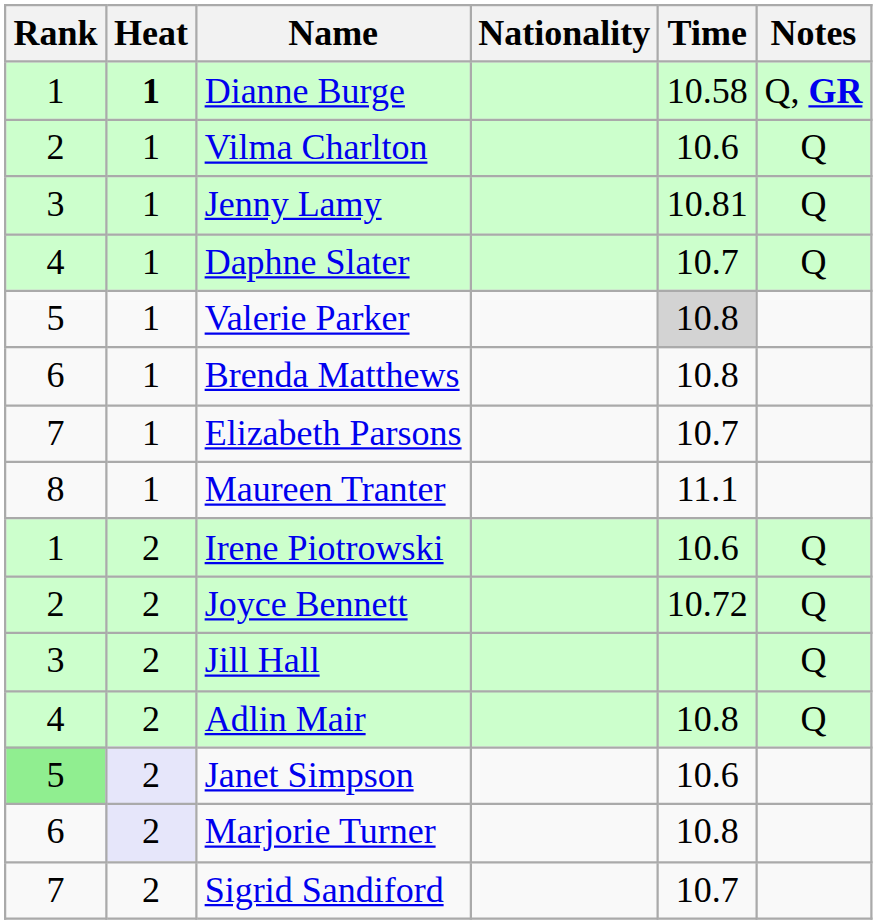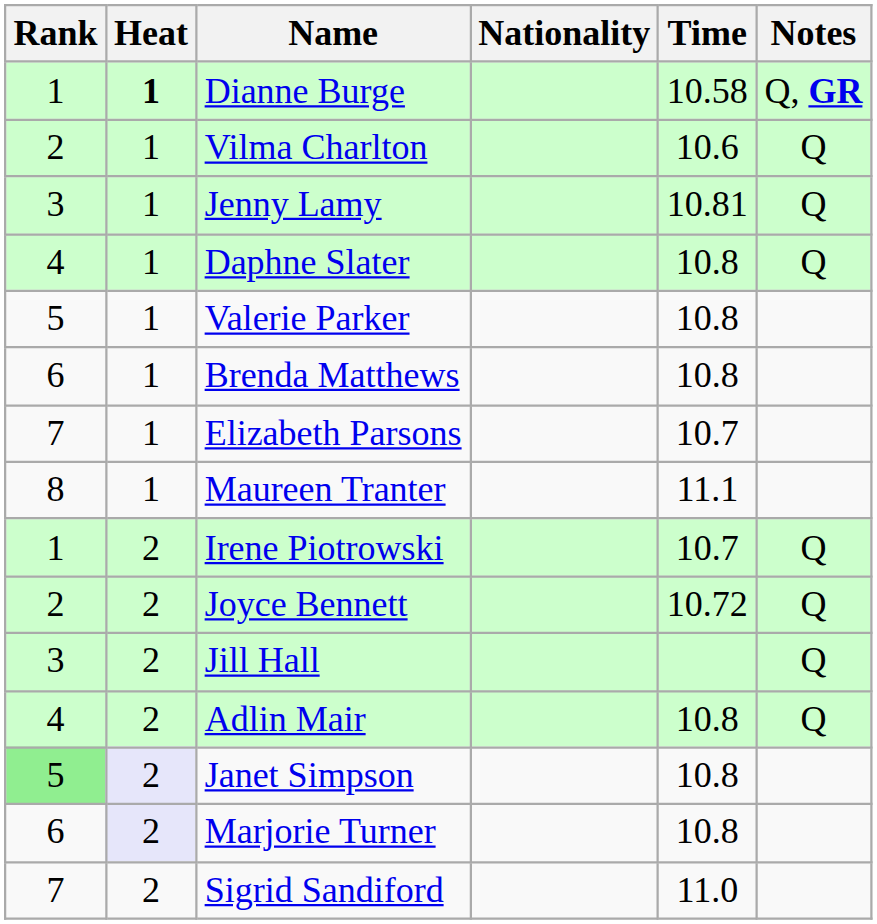Daphne Slater | Time: 10.7 -> 10.8
Valerie Parker | Time: lightgrey background -> no background
Irene Piotrowski | Time: 10.6 -> 10.7
Janet Simpson | Time: 10.6 -> 10.8
Sigrid Sandiford | Time: 10.7 -> 11.0
